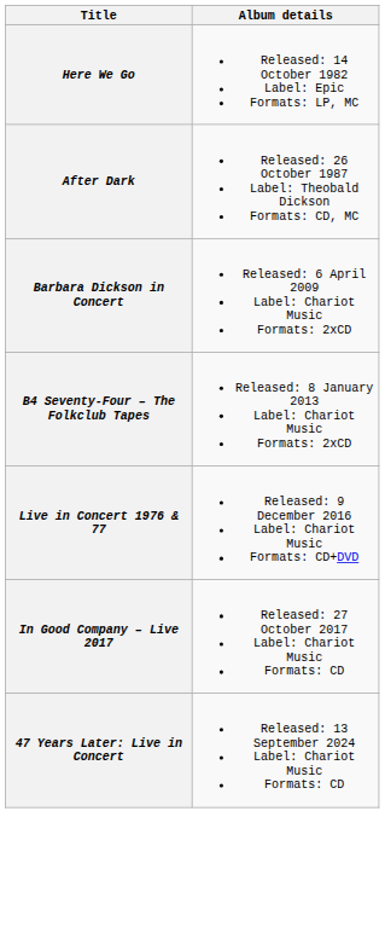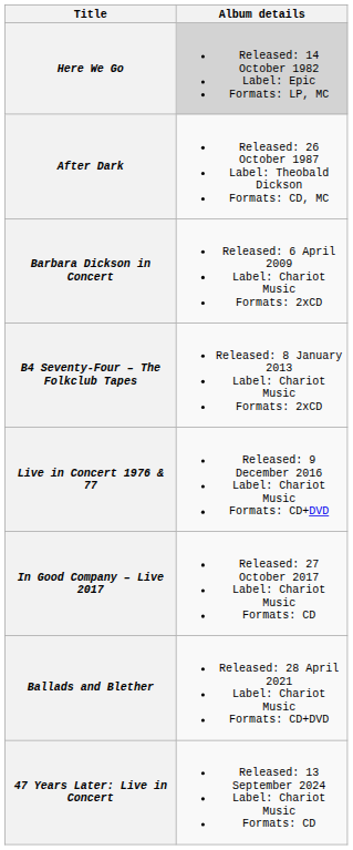Here We Go | Album details: no background -> lightgrey background
+ row: Ballads and Blether | Released: 28 April 2021 Label: Chariot Music Formats: CD+DVD
